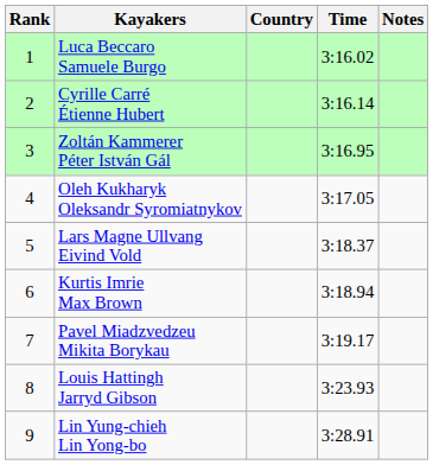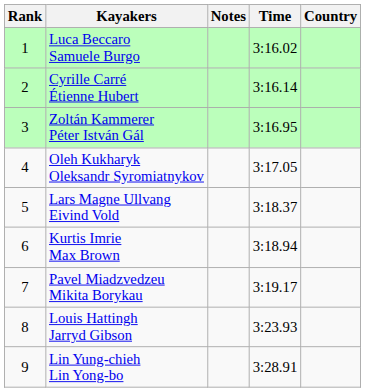columns swapped: Country <-> Notes
